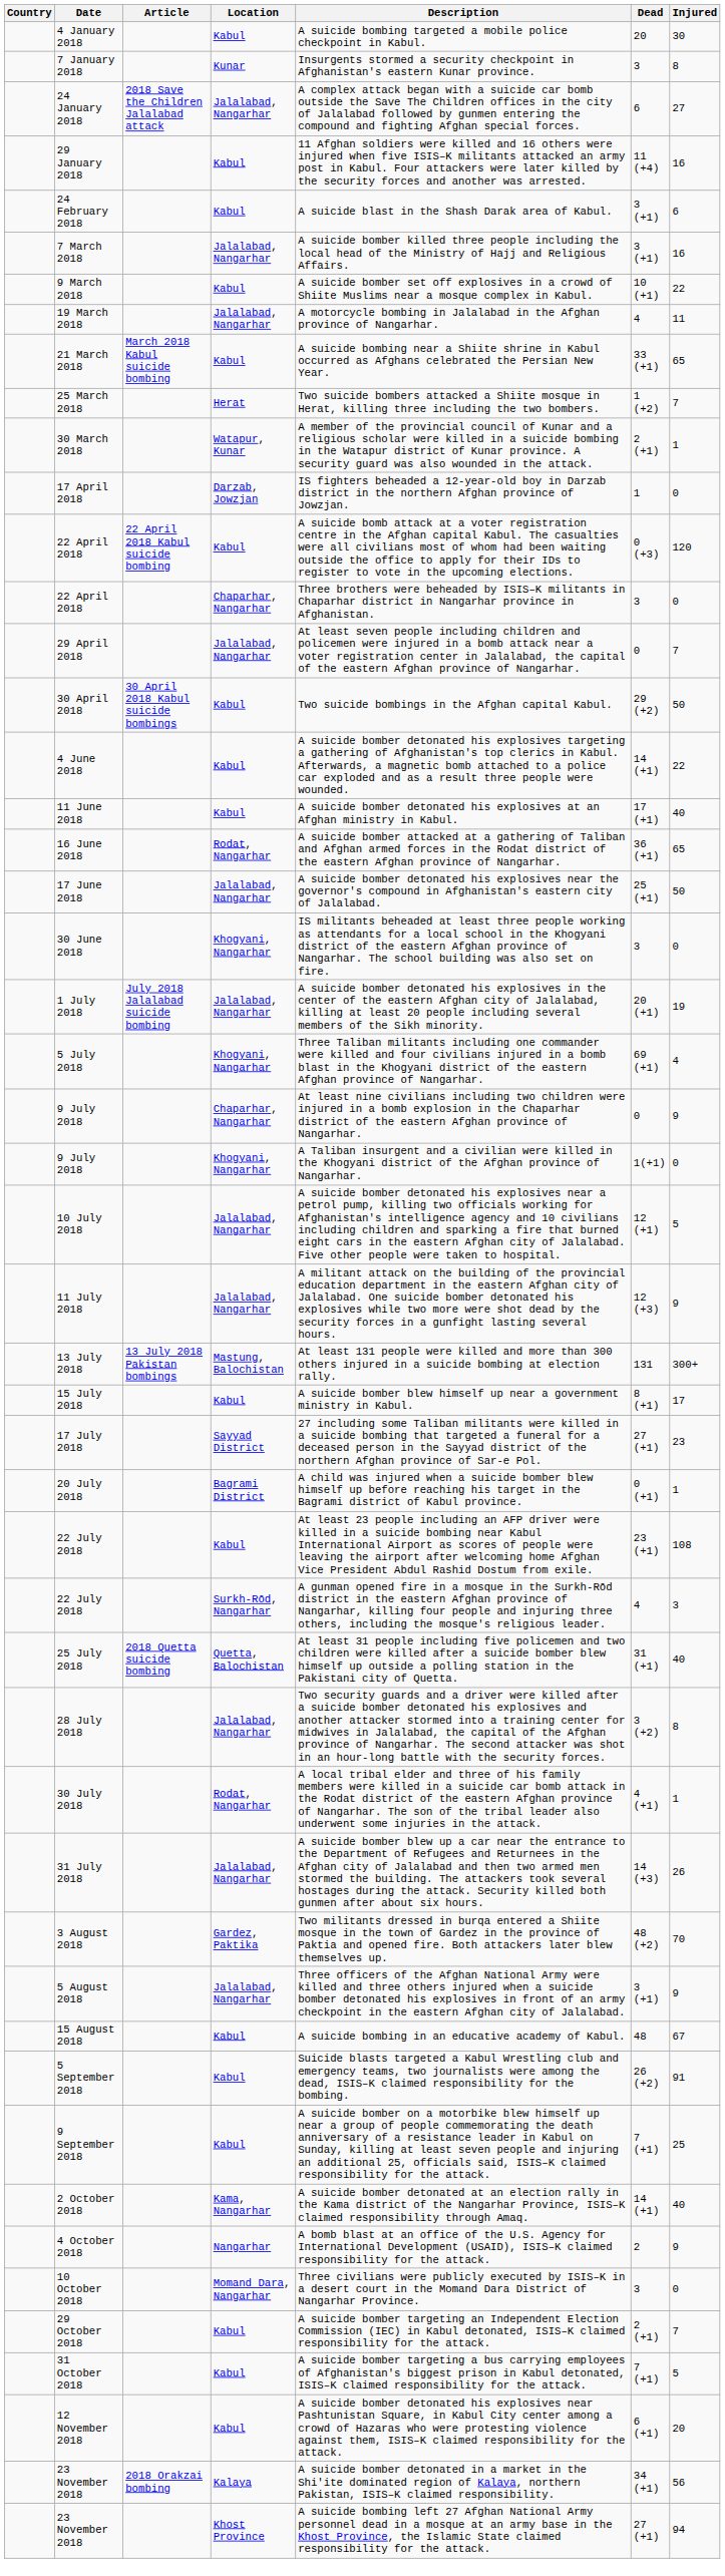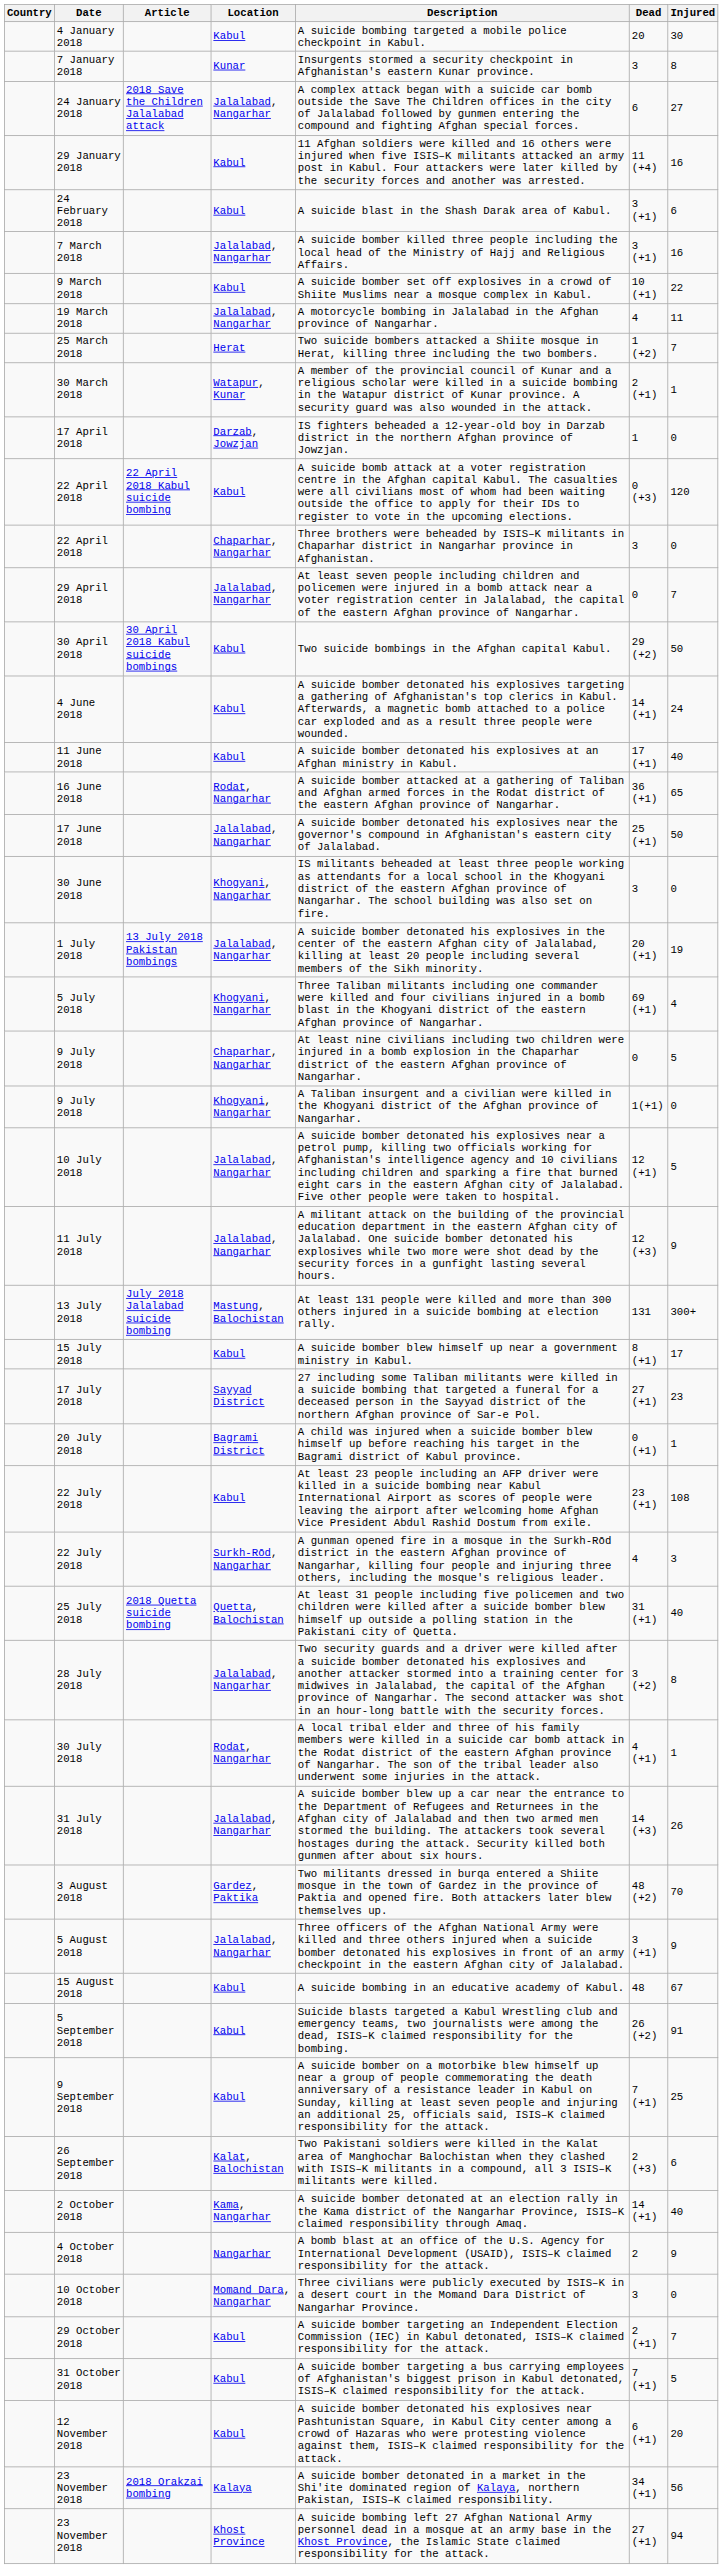- row: 21 March 2018 | March 2018 Kabul suicide bombing | Kabul | A suicide bombing near a Shiite shrine in Kabul occurred as Afghans celebrated the Persian New Year. | 33 (+1) | 65
4 June 2018 | Injured: 22 -> 24
1 July 2018 | Article: July 2018 Jalalabad suicide bombing -> 13 July 2018 Pakistan bombings
9 July 2018 / Chaparhar, Nangarhar | Injured: 9 -> 5
13 July 2018 | Article: 13 July 2018 Pakistan bombings -> July 2018 Jalalabad suicide bombing
+ row: 26 September 2018 | Kalat, Balochistan | Two Pakistani soldiers were killed in the Kalat area of Manghochar Balochistan when they clashed with ISIS–K militants in a compound, all 3 ISIS–K militants were killed. | 2 (+3) | 6
